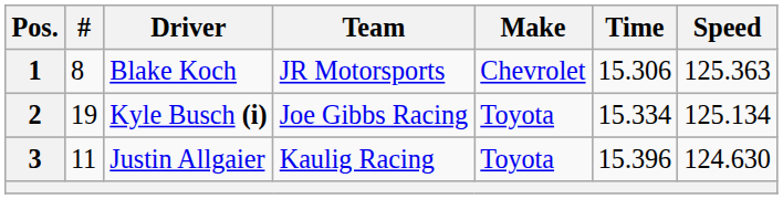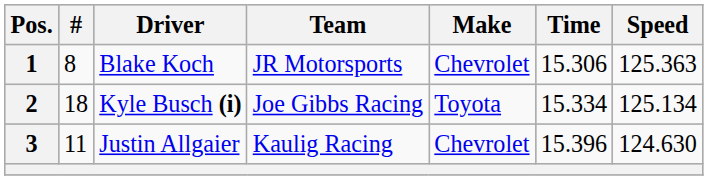2 | #: 19 -> 18
3 | Make: Toyota -> Chevrolet
